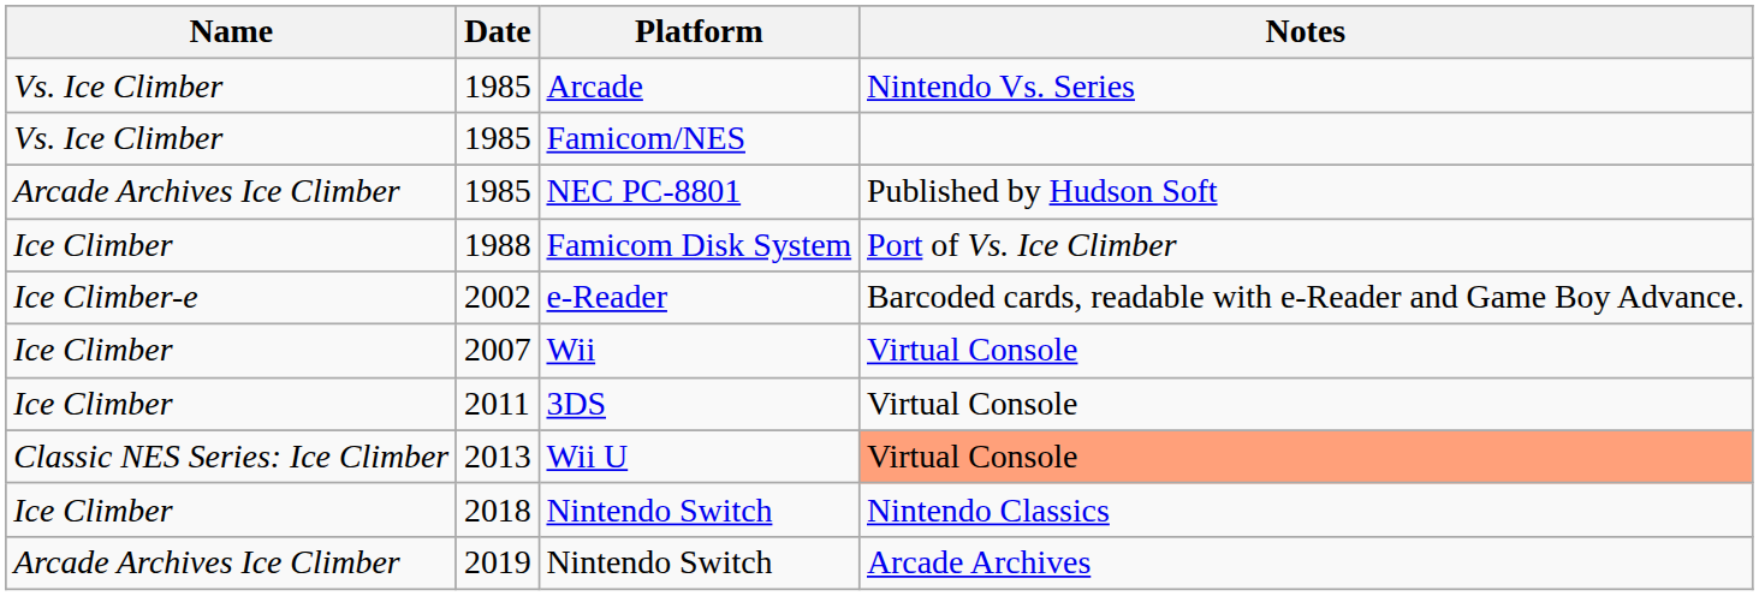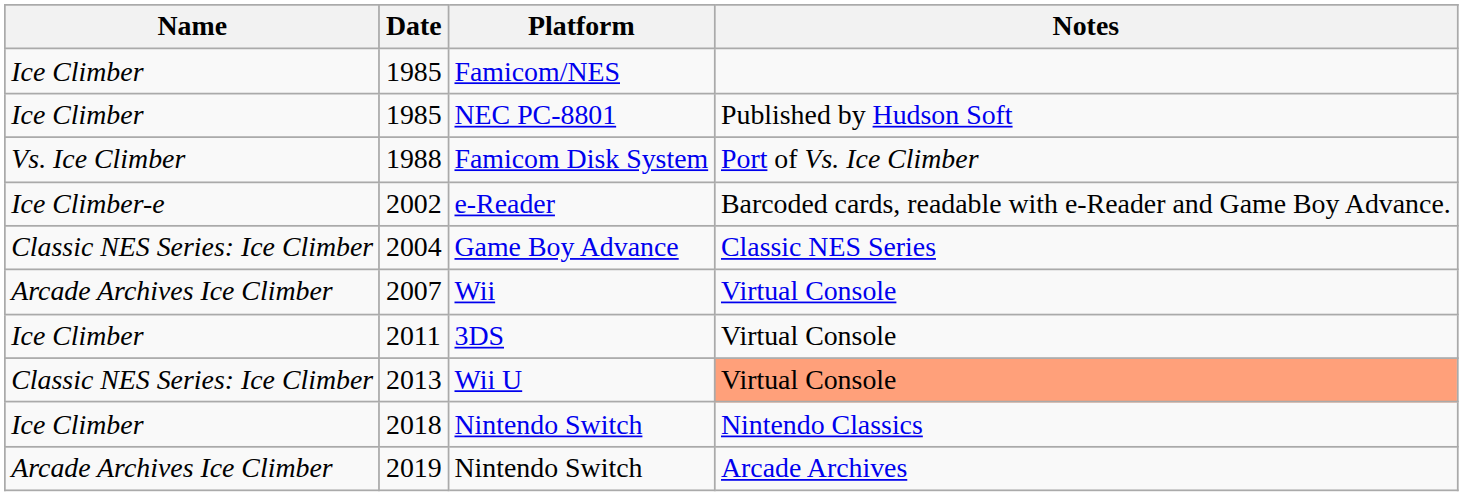- row: Vs. Ice Climber | 1985 | Arcade | Nintendo Vs. Series
Famicom/NES | Name: Vs. Ice Climber -> Ice Climber
NEC PC-8801 | Name: Arcade Archives Ice Climber -> Ice Climber
Famicom Disk System | Name: Ice Climber -> Vs. Ice Climber
+ row: Classic NES Series: Ice Climber | 2004 | Game Boy Advance | Classic NES Series
Wii | Name: Ice Climber -> Arcade Archives Ice Climber
